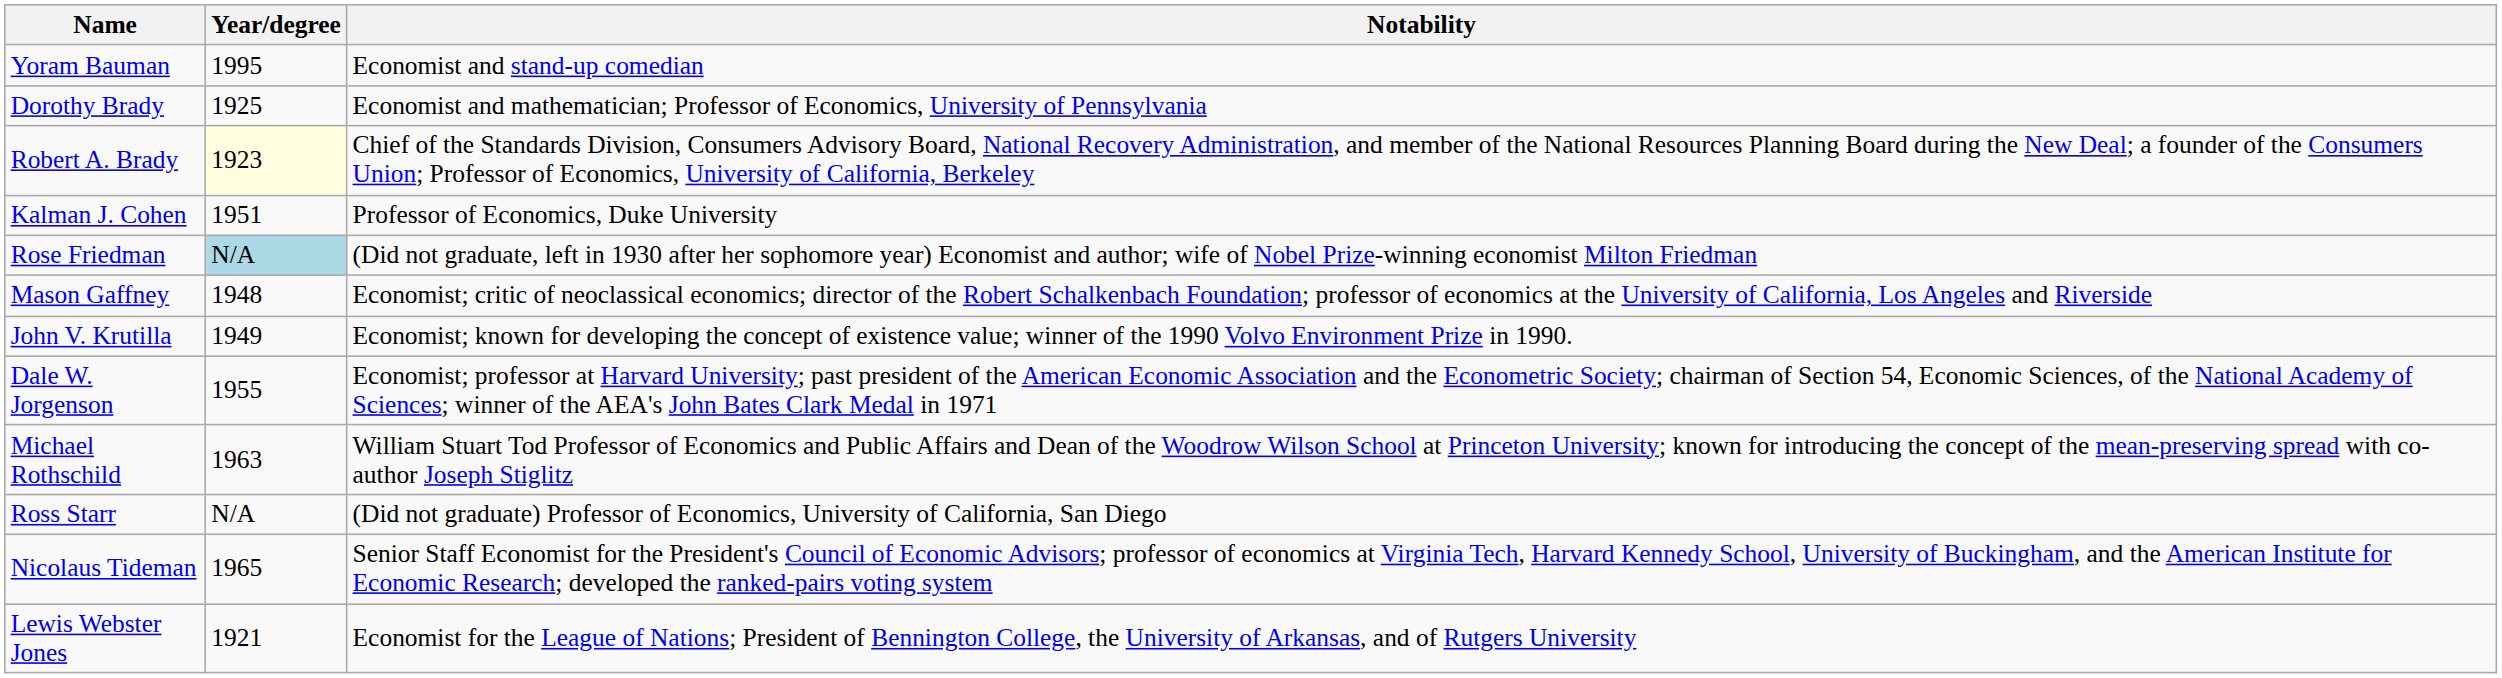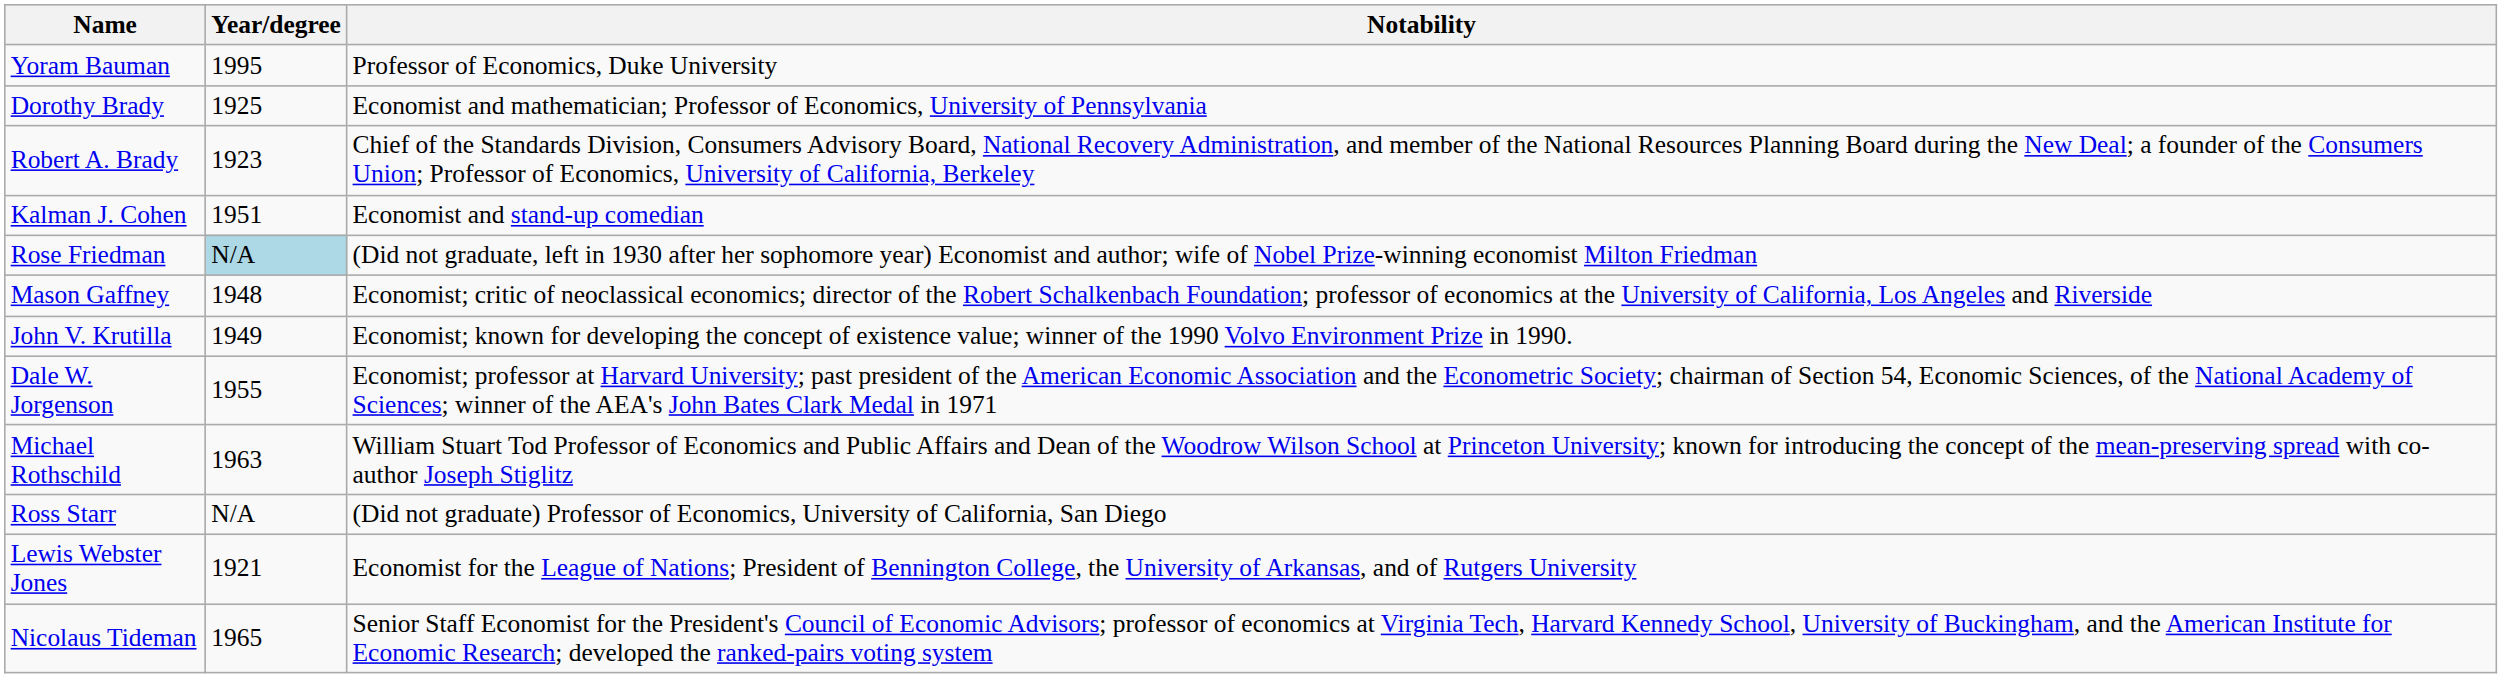Yoram Bauman | Notability: Economist and stand-up comedian -> Professor of Economics, Duke University
Robert A. Brady | Year/degree: lightyellow background -> no background
Kalman J. Cohen | Notability: Professor of Economics, Duke University -> Economist and stand-up comedian
rows swapped: Nicolaus Tideman <-> Lewis Webster Jones
